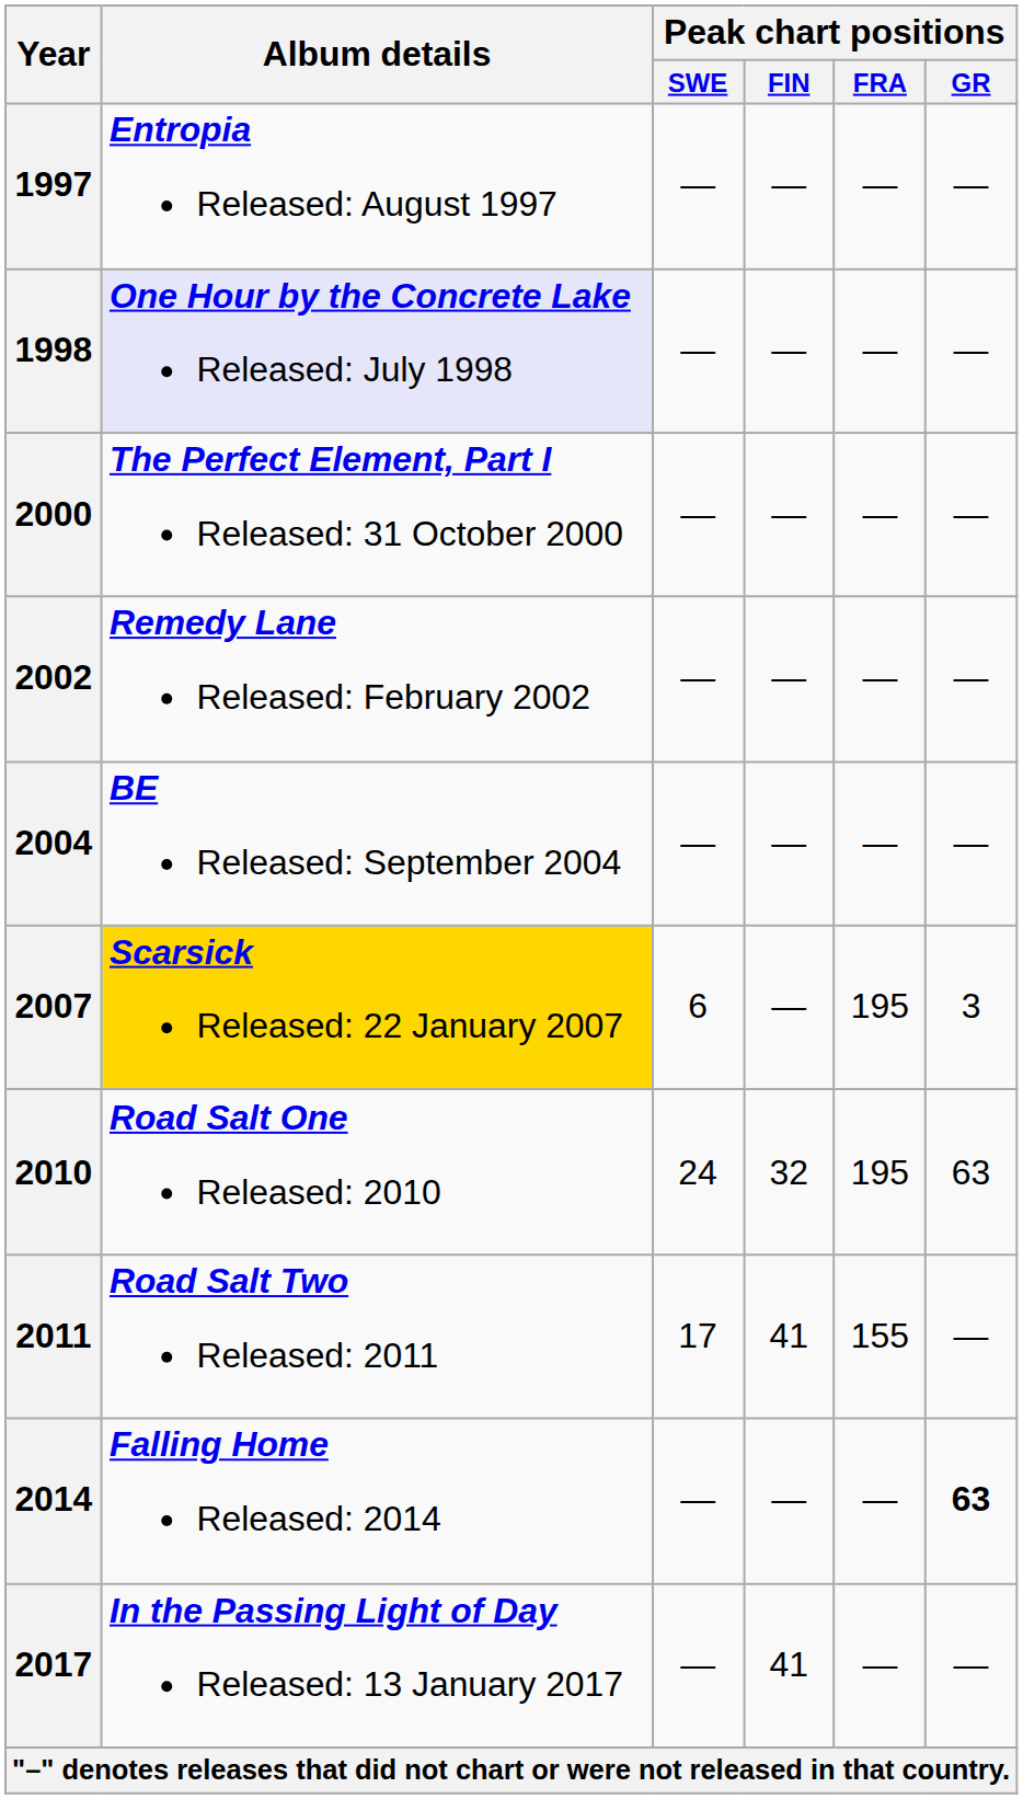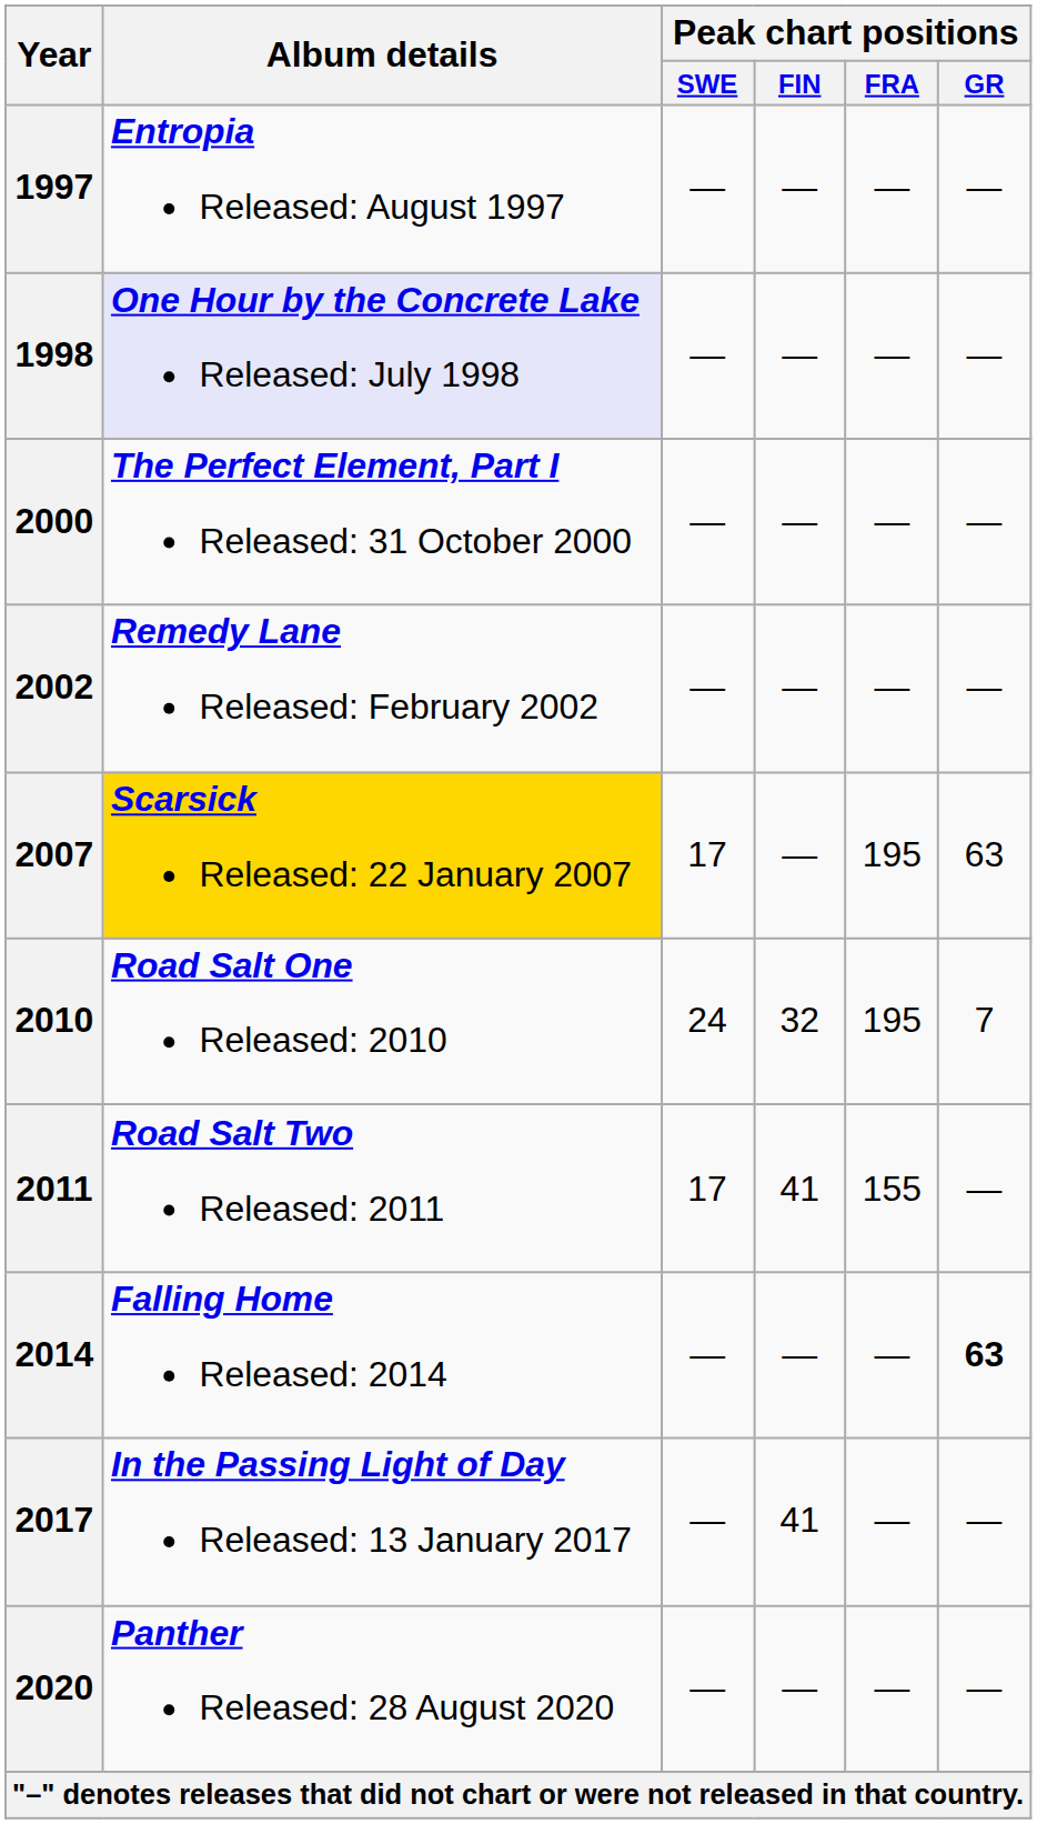- row: 2004 | BE Released: September 2004 | — | — | — | —
2007 | Peak chart positions / SWE: 6 -> 17
2007 | Peak chart positions / GR: 3 -> 63
2010 | Peak chart positions / GR: 63 -> 7
+ row: 2020 | Panther Released: 28 August 2020 | — | — | — | —
